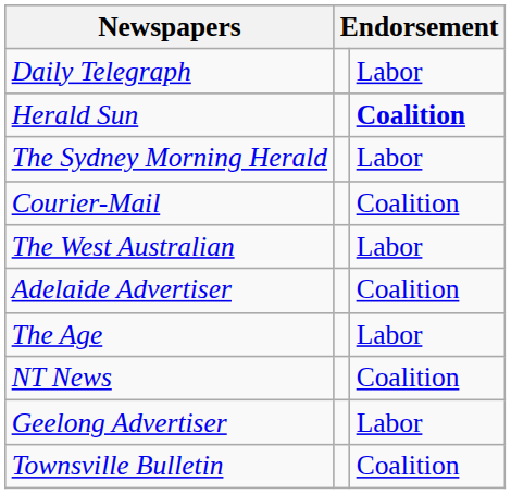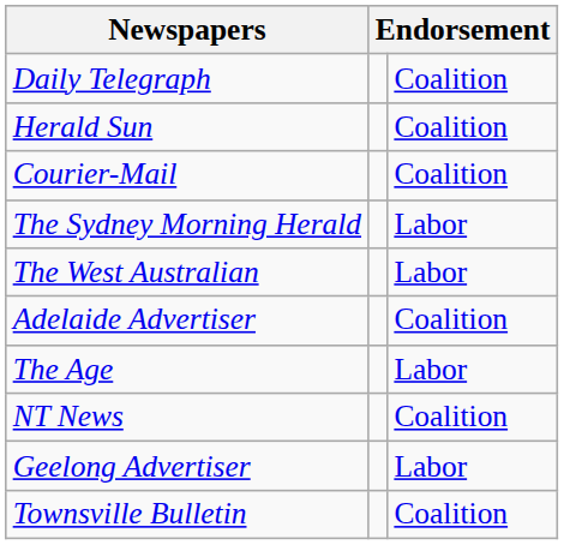Daily Telegraph | column 3: Labor -> Coalition
Herald Sun | column 3: bold -> normal
rows swapped: Courier-Mail <-> The Sydney Morning Herald
